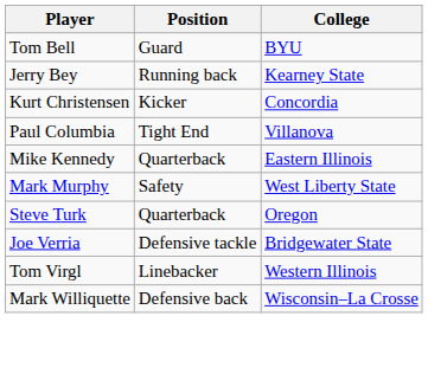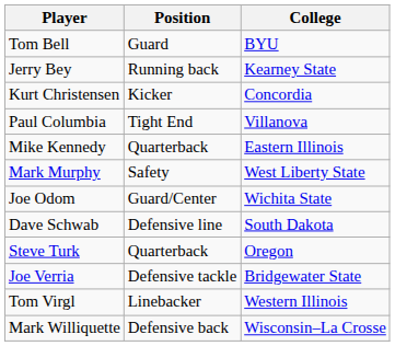+ row: Joe Odom | Guard/Center | Wichita State
+ row: Dave Schwab | Defensive line | South Dakota
